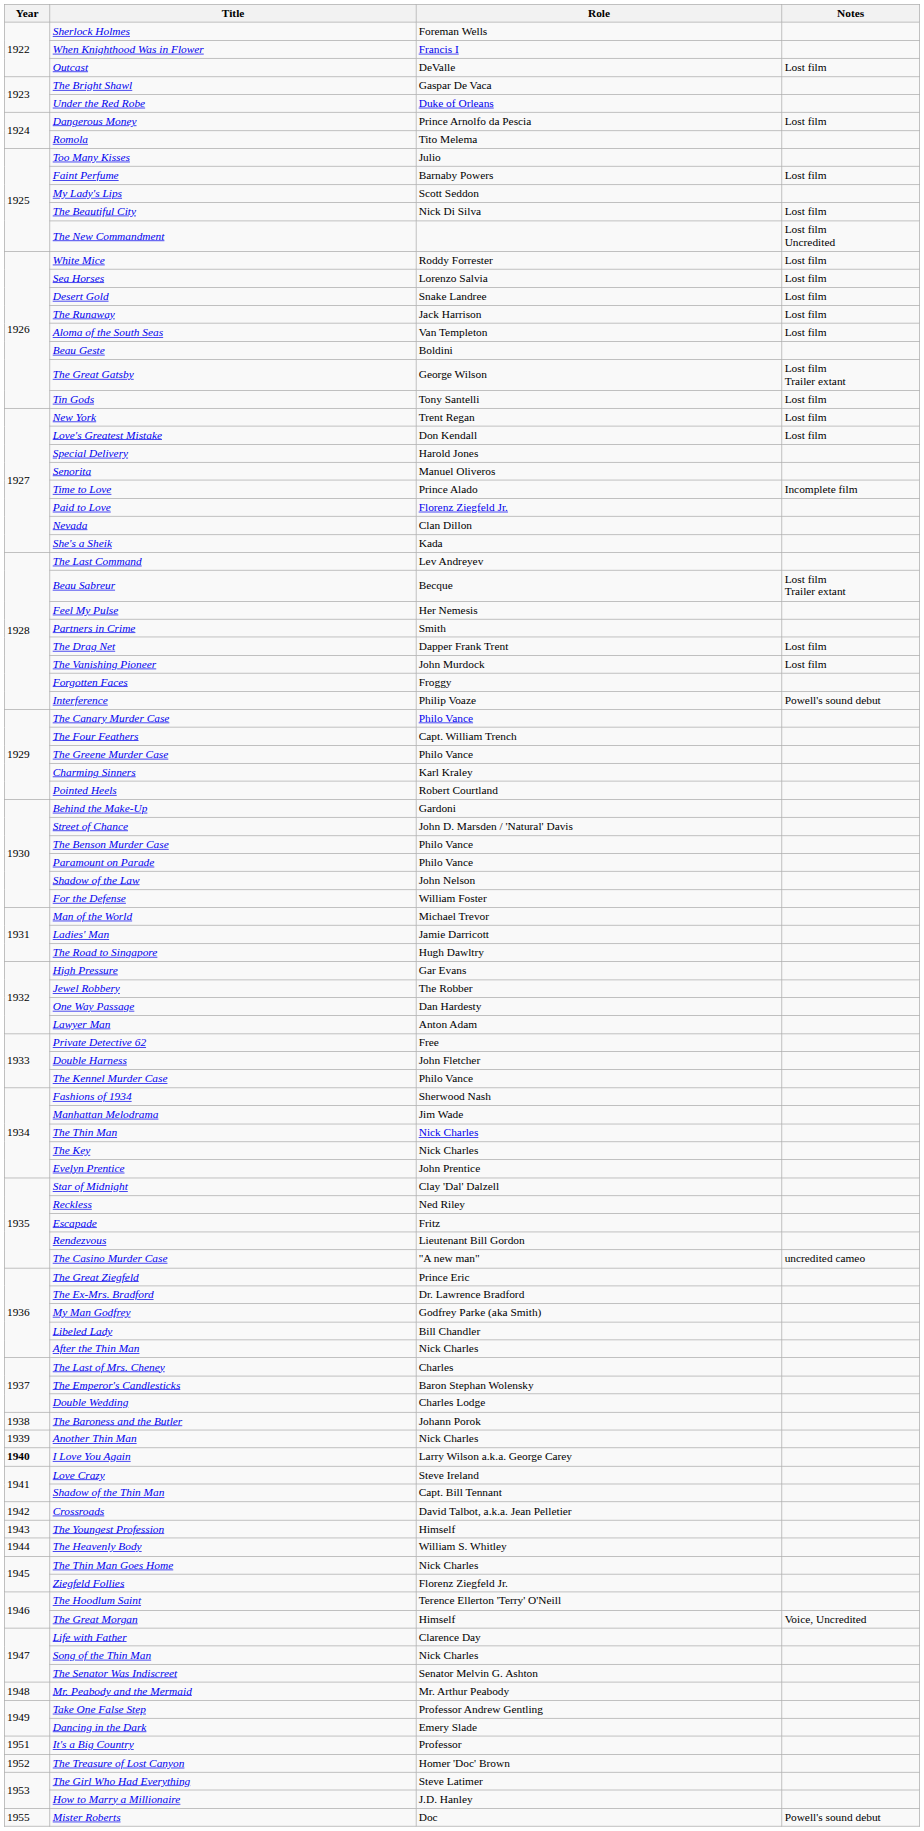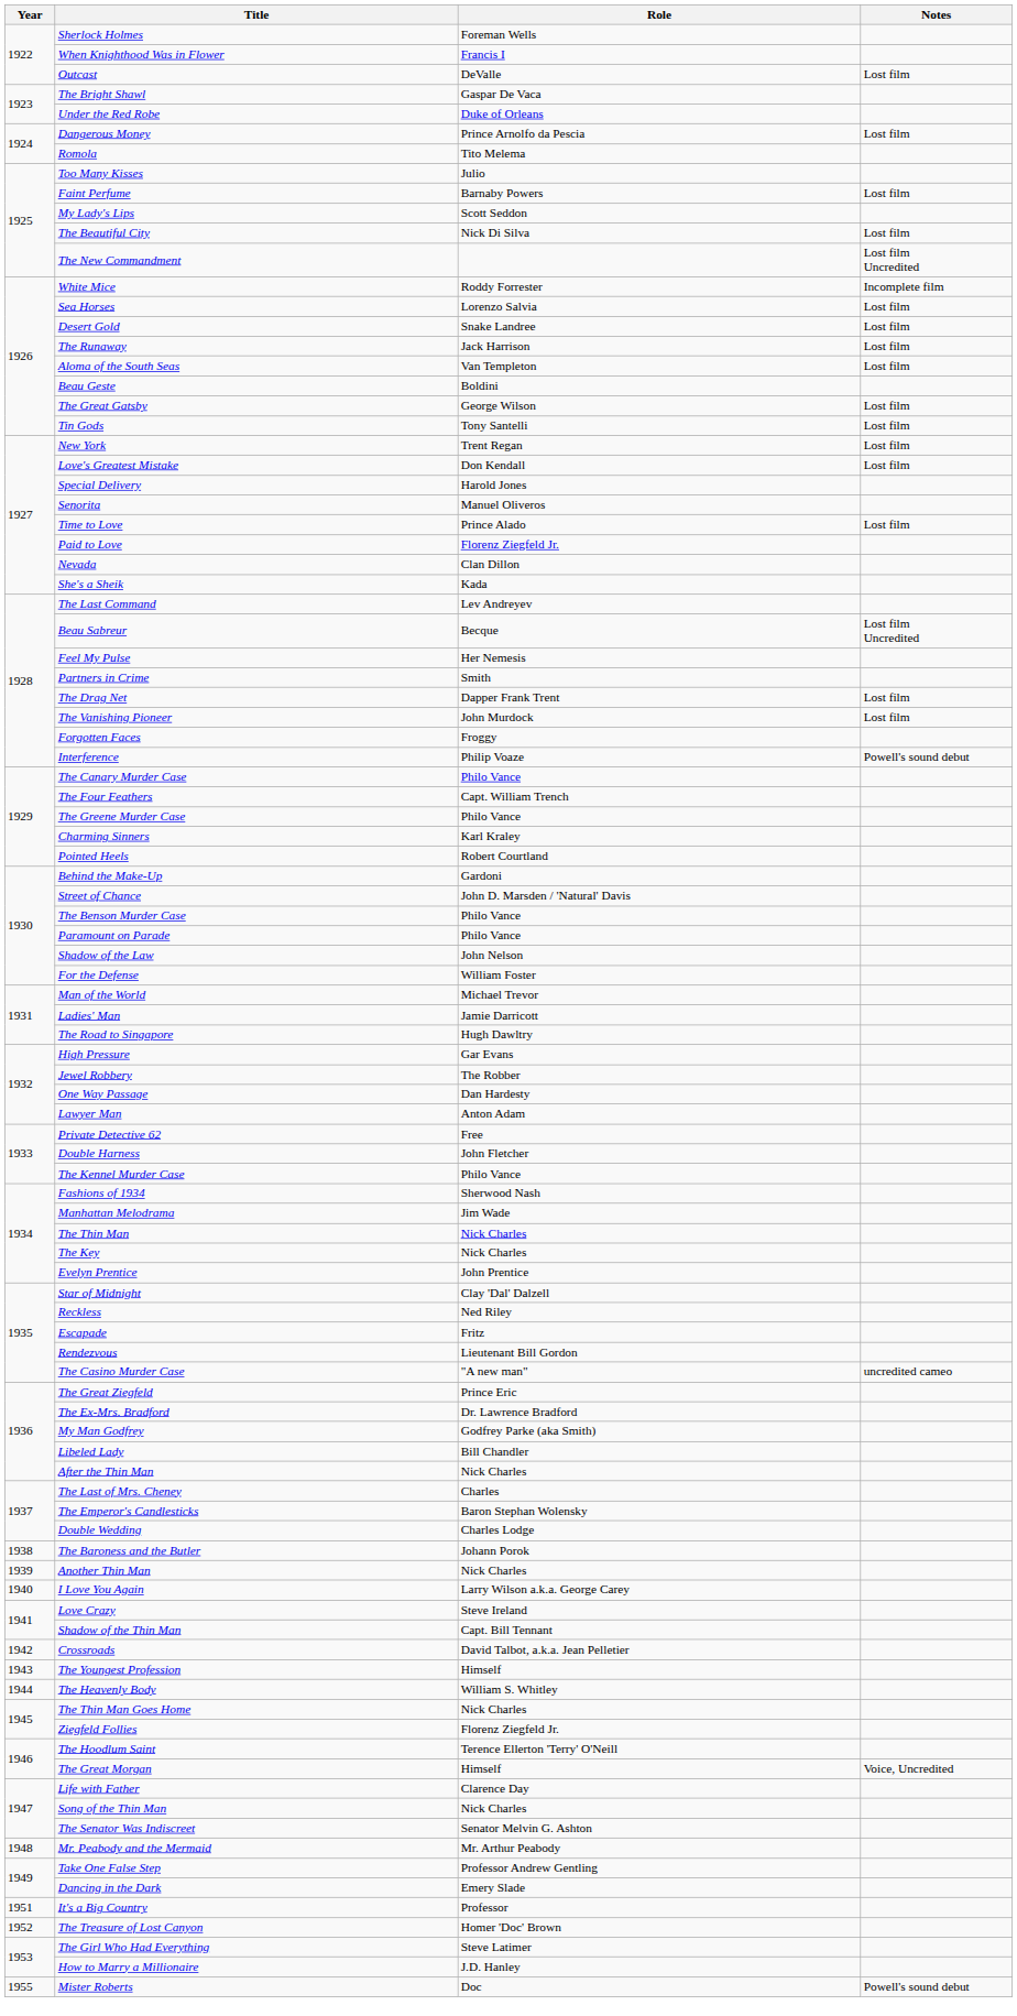White Mice | Notes: Lost film -> Incomplete film
The Great Gatsby | Notes: Lost film Trailer extant -> Lost film
Time to Love | Notes: Incomplete film -> Lost film
Beau Sabreur | Notes: Lost film Trailer extant -> Lost film Uncredited
I Love You Again | Year: bold -> normal
